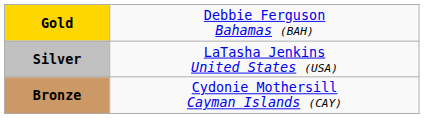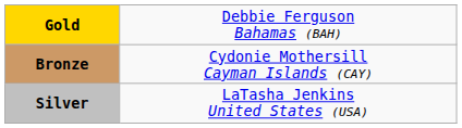rows swapped: Silver <-> Bronze
